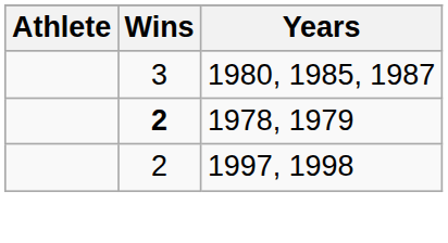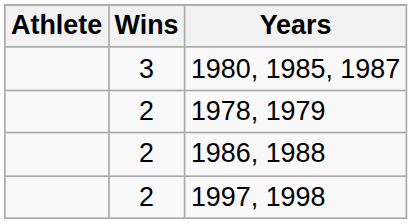1978, 1979 | Wins: bold -> normal
+ row: 2 | 1986, 1988
